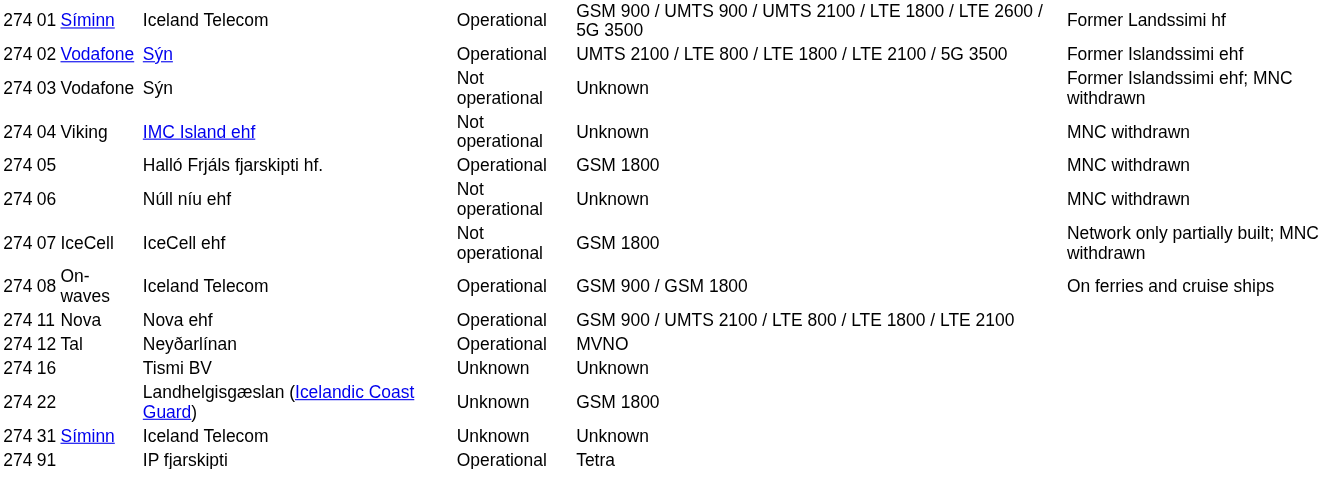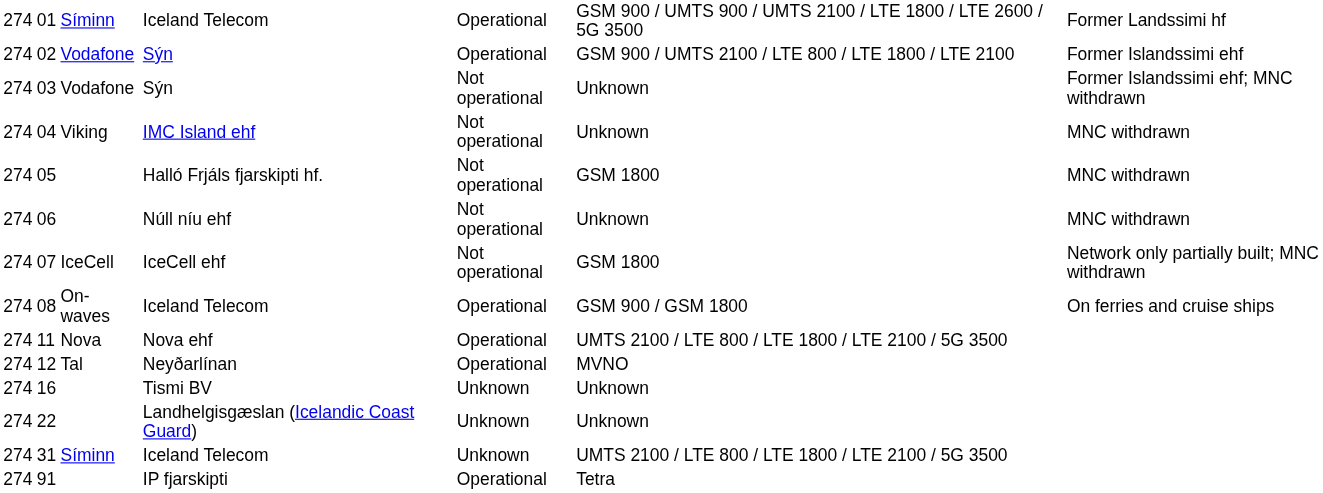02 | column 6: UMTS 2100 / LTE 800 / LTE 1800 / LTE 2100 / 5G 3500 -> GSM 900 / UMTS 2100 / LTE 800 / LTE 1800 / LTE 2100
05 | column 5: Operational -> Not operational
11 | column 6: GSM 900 / UMTS 2100 / LTE 800 / LTE 1800 / LTE 2100 -> UMTS 2100 / LTE 800 / LTE 1800 / LTE 2100 / 5G 3500
22 | column 6: GSM 1800 -> Unknown
31 | column 6: Unknown -> UMTS 2100 / LTE 800 / LTE 1800 / LTE 2100 / 5G 3500
